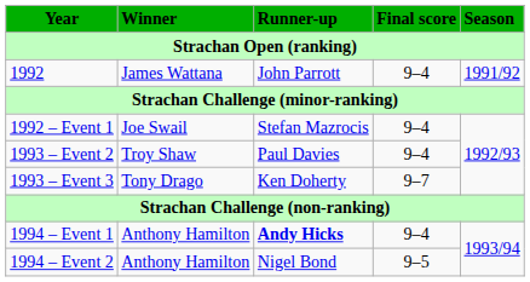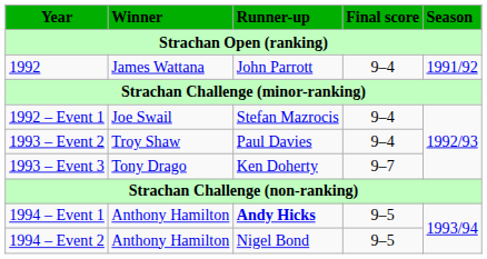1994 – Event 1 | Final score: 9–4 -> 9–5
